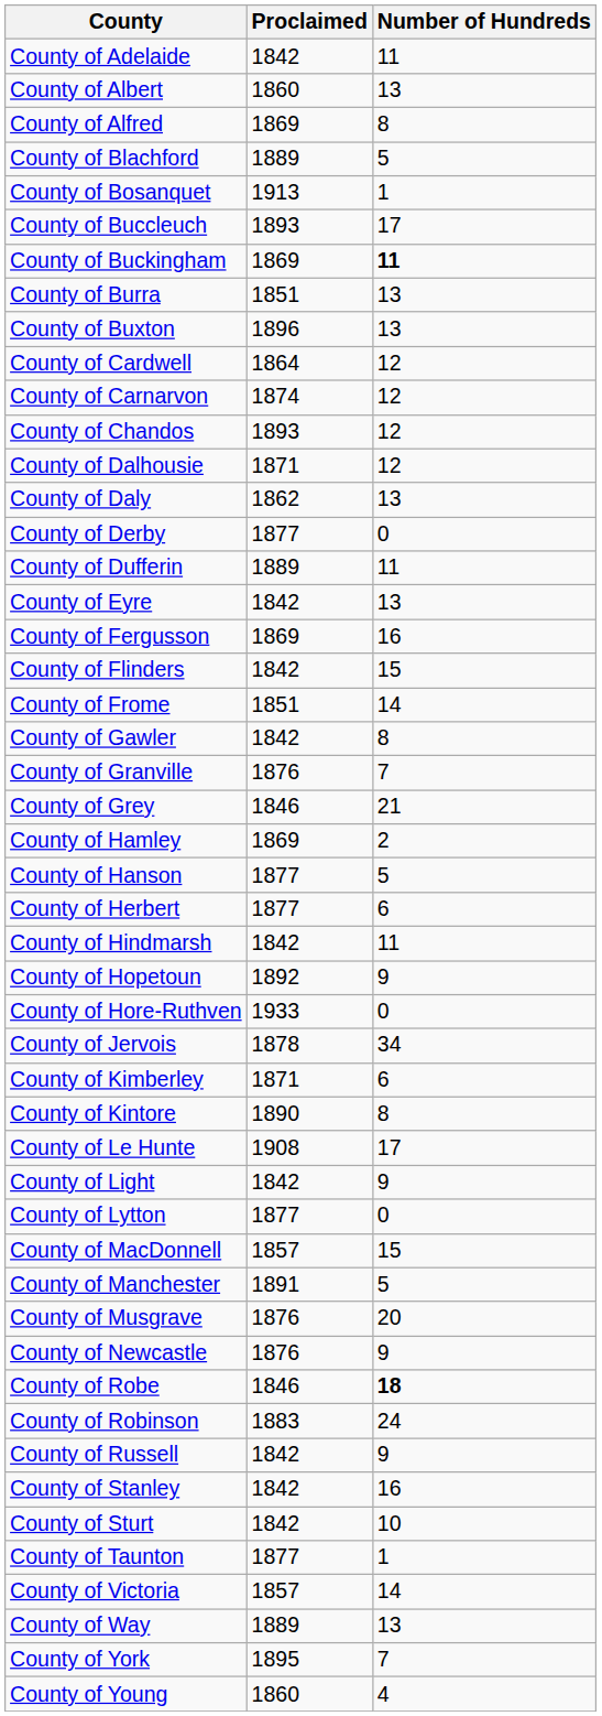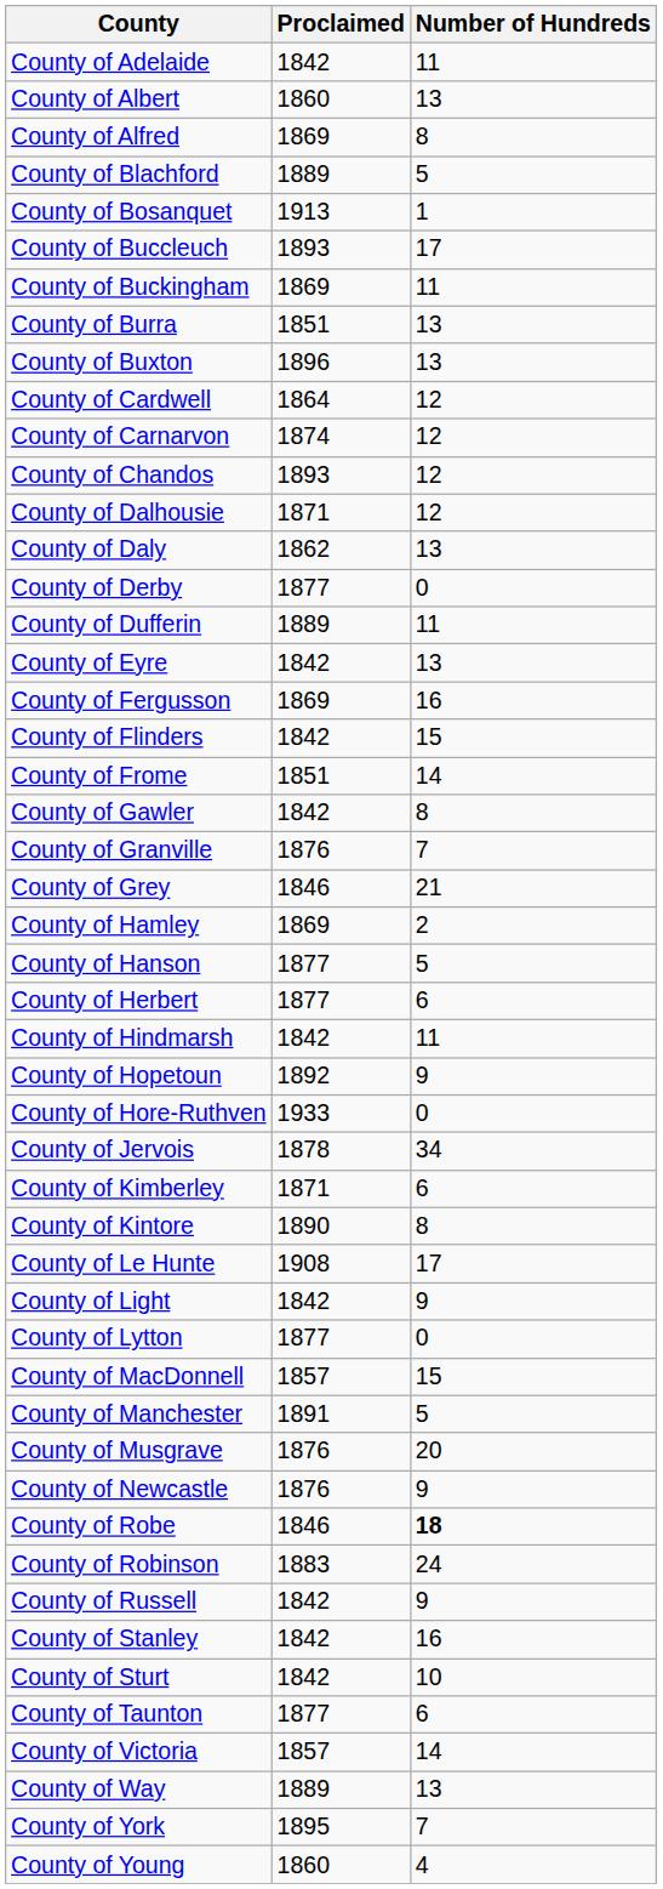County of Buckingham | Number of Hundreds: bold -> normal
County of Taunton | Number of Hundreds: 1 -> 6
